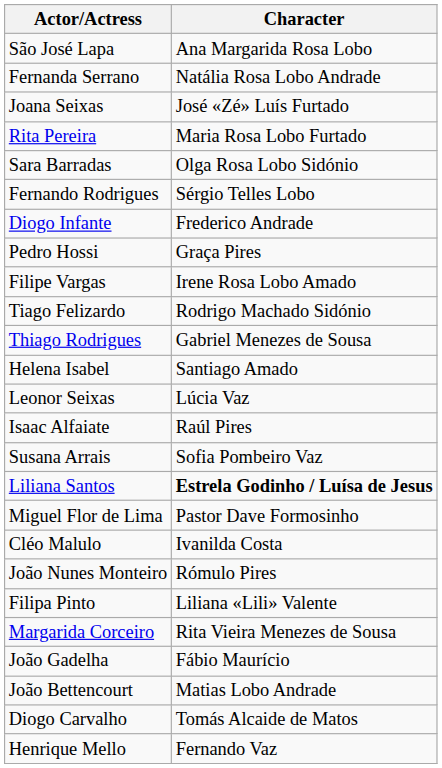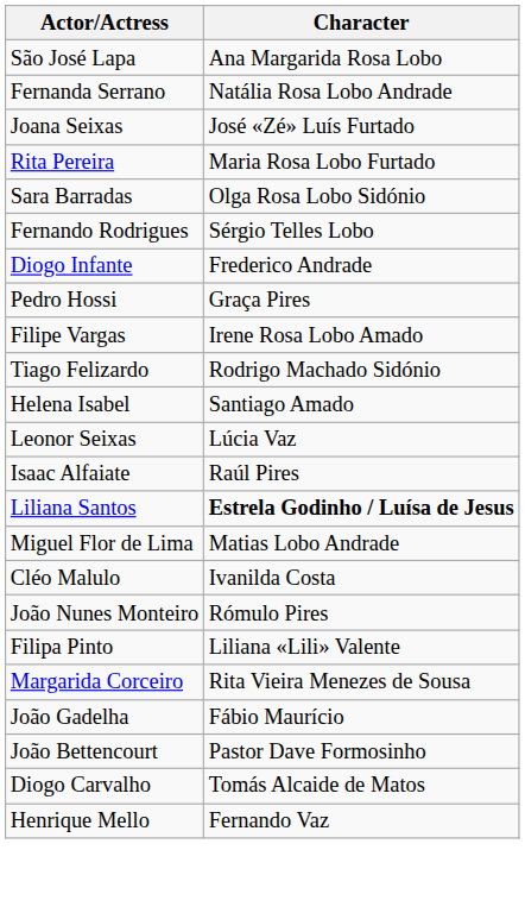- row: Thiago Rodrigues | Gabriel Menezes de Sousa
- row: Susana Arrais | Sofia Pombeiro Vaz
Miguel Flor de Lima | Character: Pastor Dave Formosinho -> Matias Lobo Andrade
João Bettencourt | Character: Matias Lobo Andrade -> Pastor Dave Formosinho
